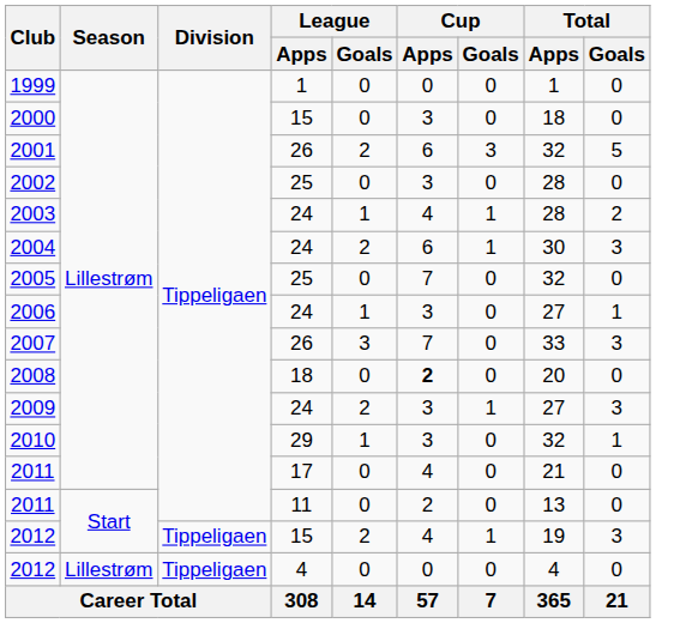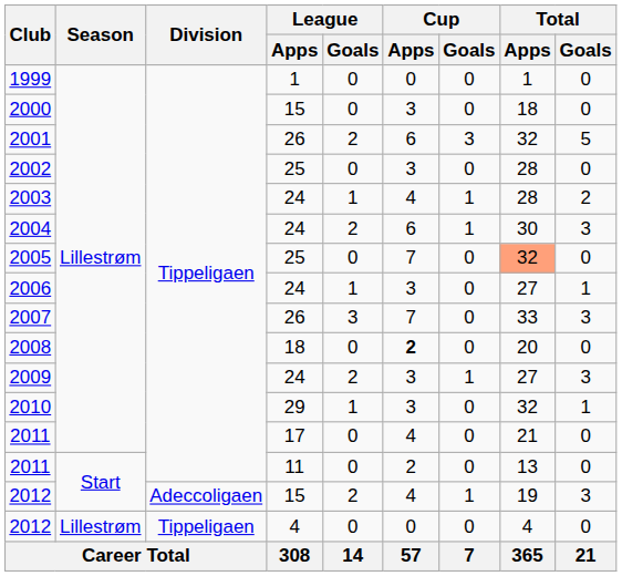2005 | Total / Apps: no background -> lightsalmon background
2012 / 15 | Division: Tippeligaen -> Adeccoligaen
